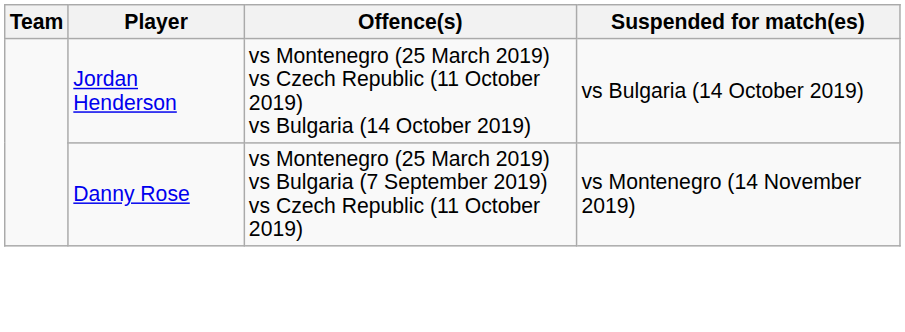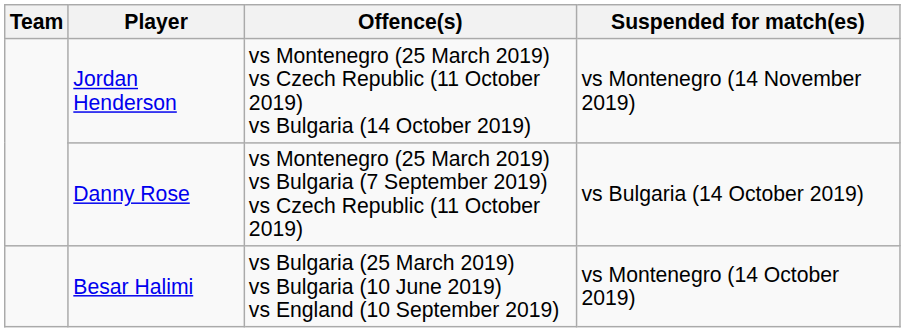Jordan Henderson | Suspended for match(es): vs Bulgaria (14 October 2019) -> vs Montenegro (14 November 2019)
Danny Rose | Suspended for match(es): vs Montenegro (14 November 2019) -> vs Bulgaria (14 October 2019)
+ row: Besar Halimi | vs Bulgaria (25 March 2019) vs Bulgaria (10 June 2019) vs England (10 September 2019) | vs Montenegro (14 October 2019)
